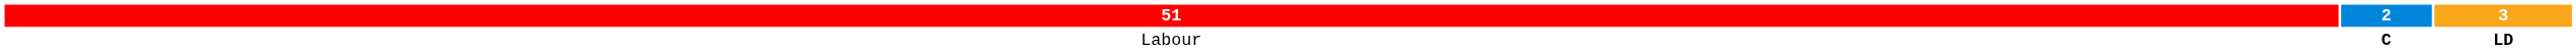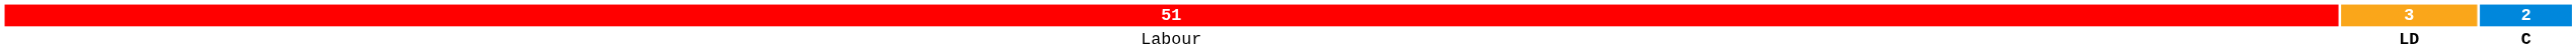columns swapped: 3 <-> 2
